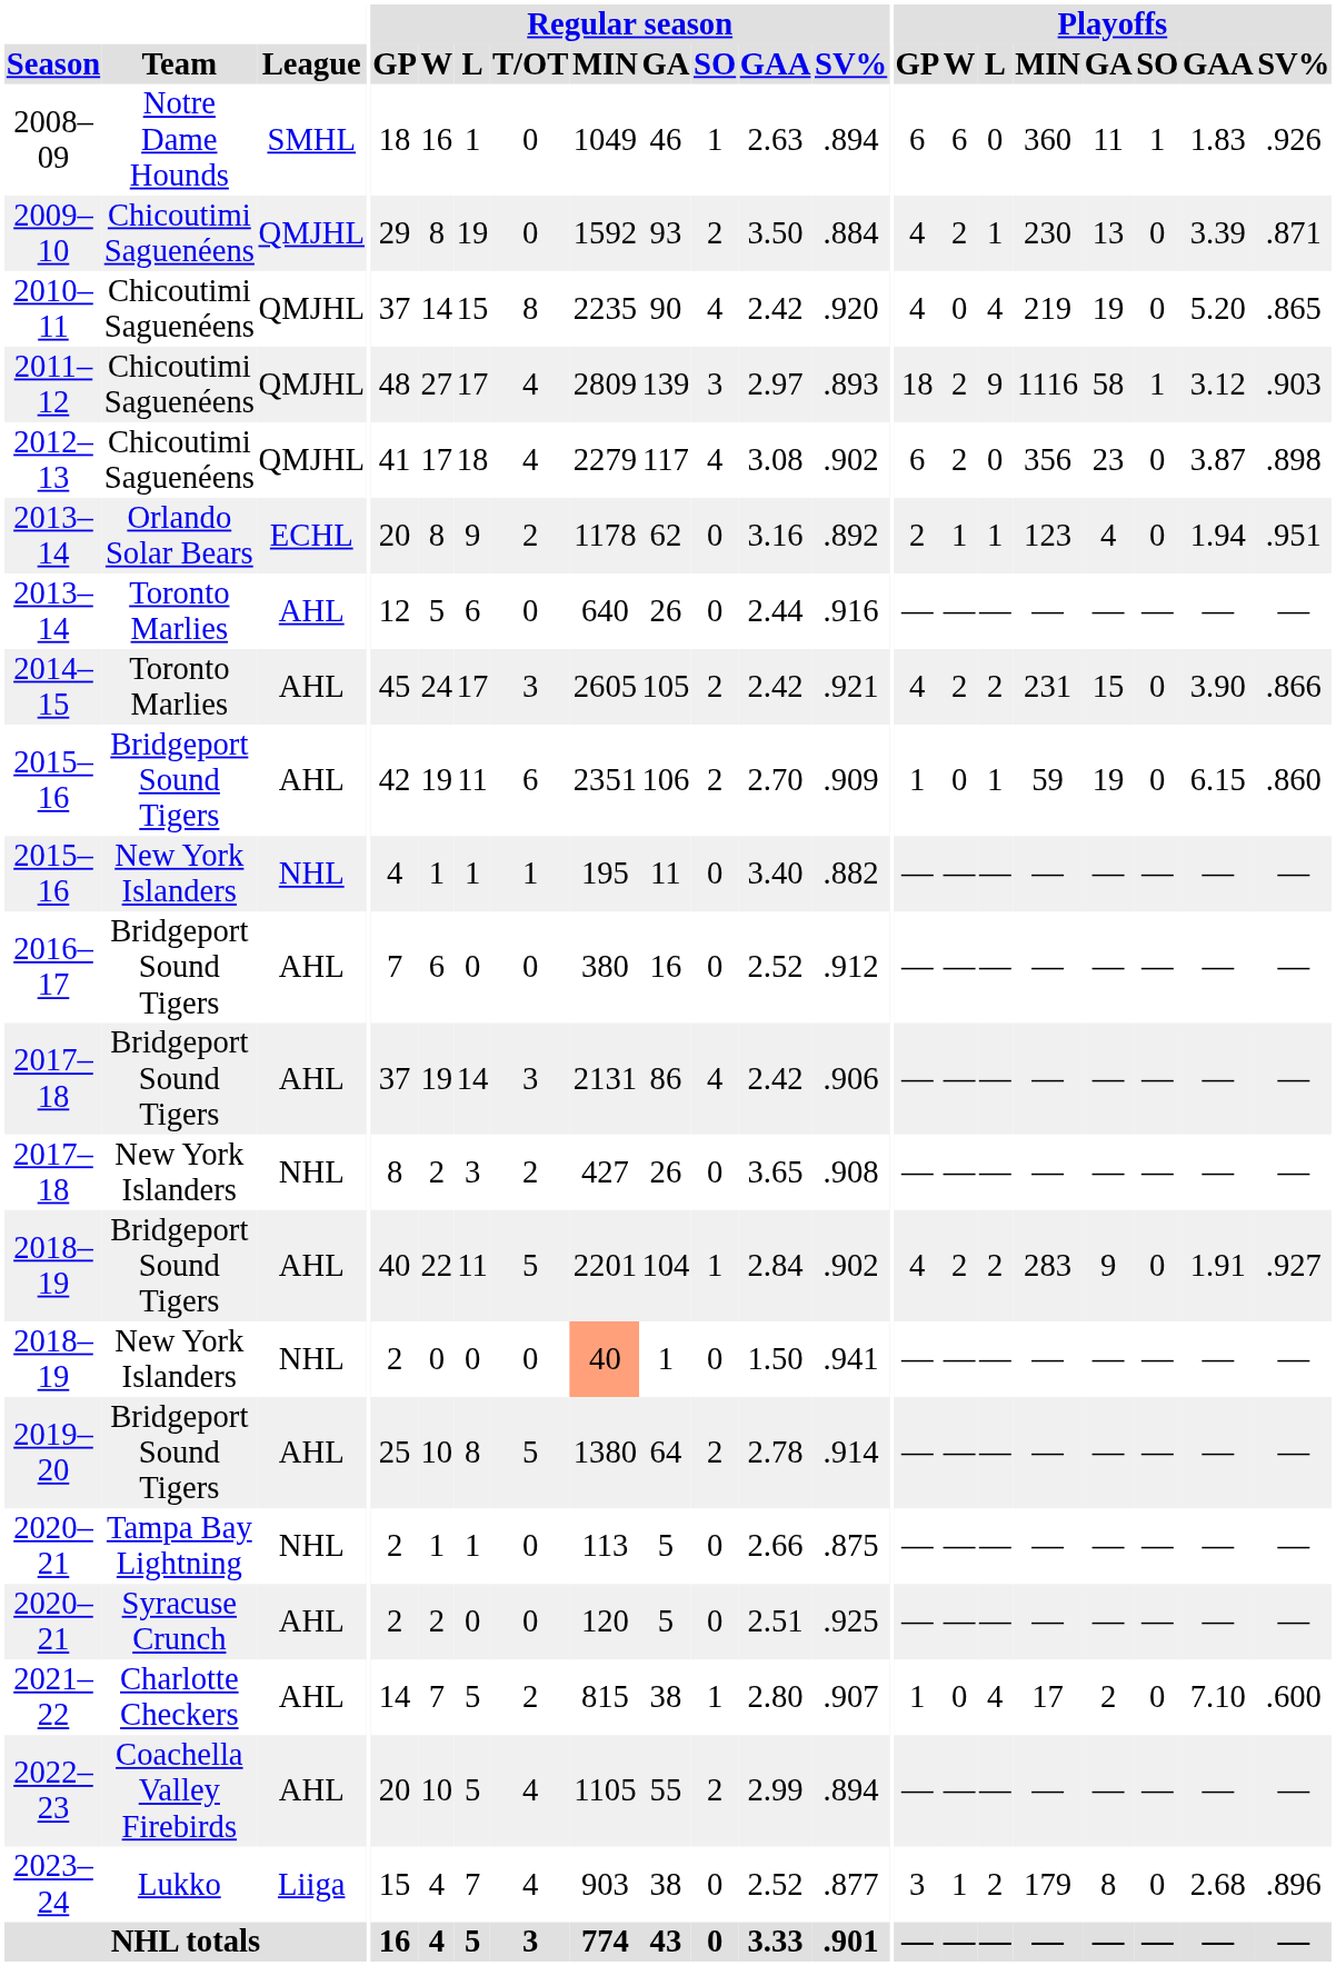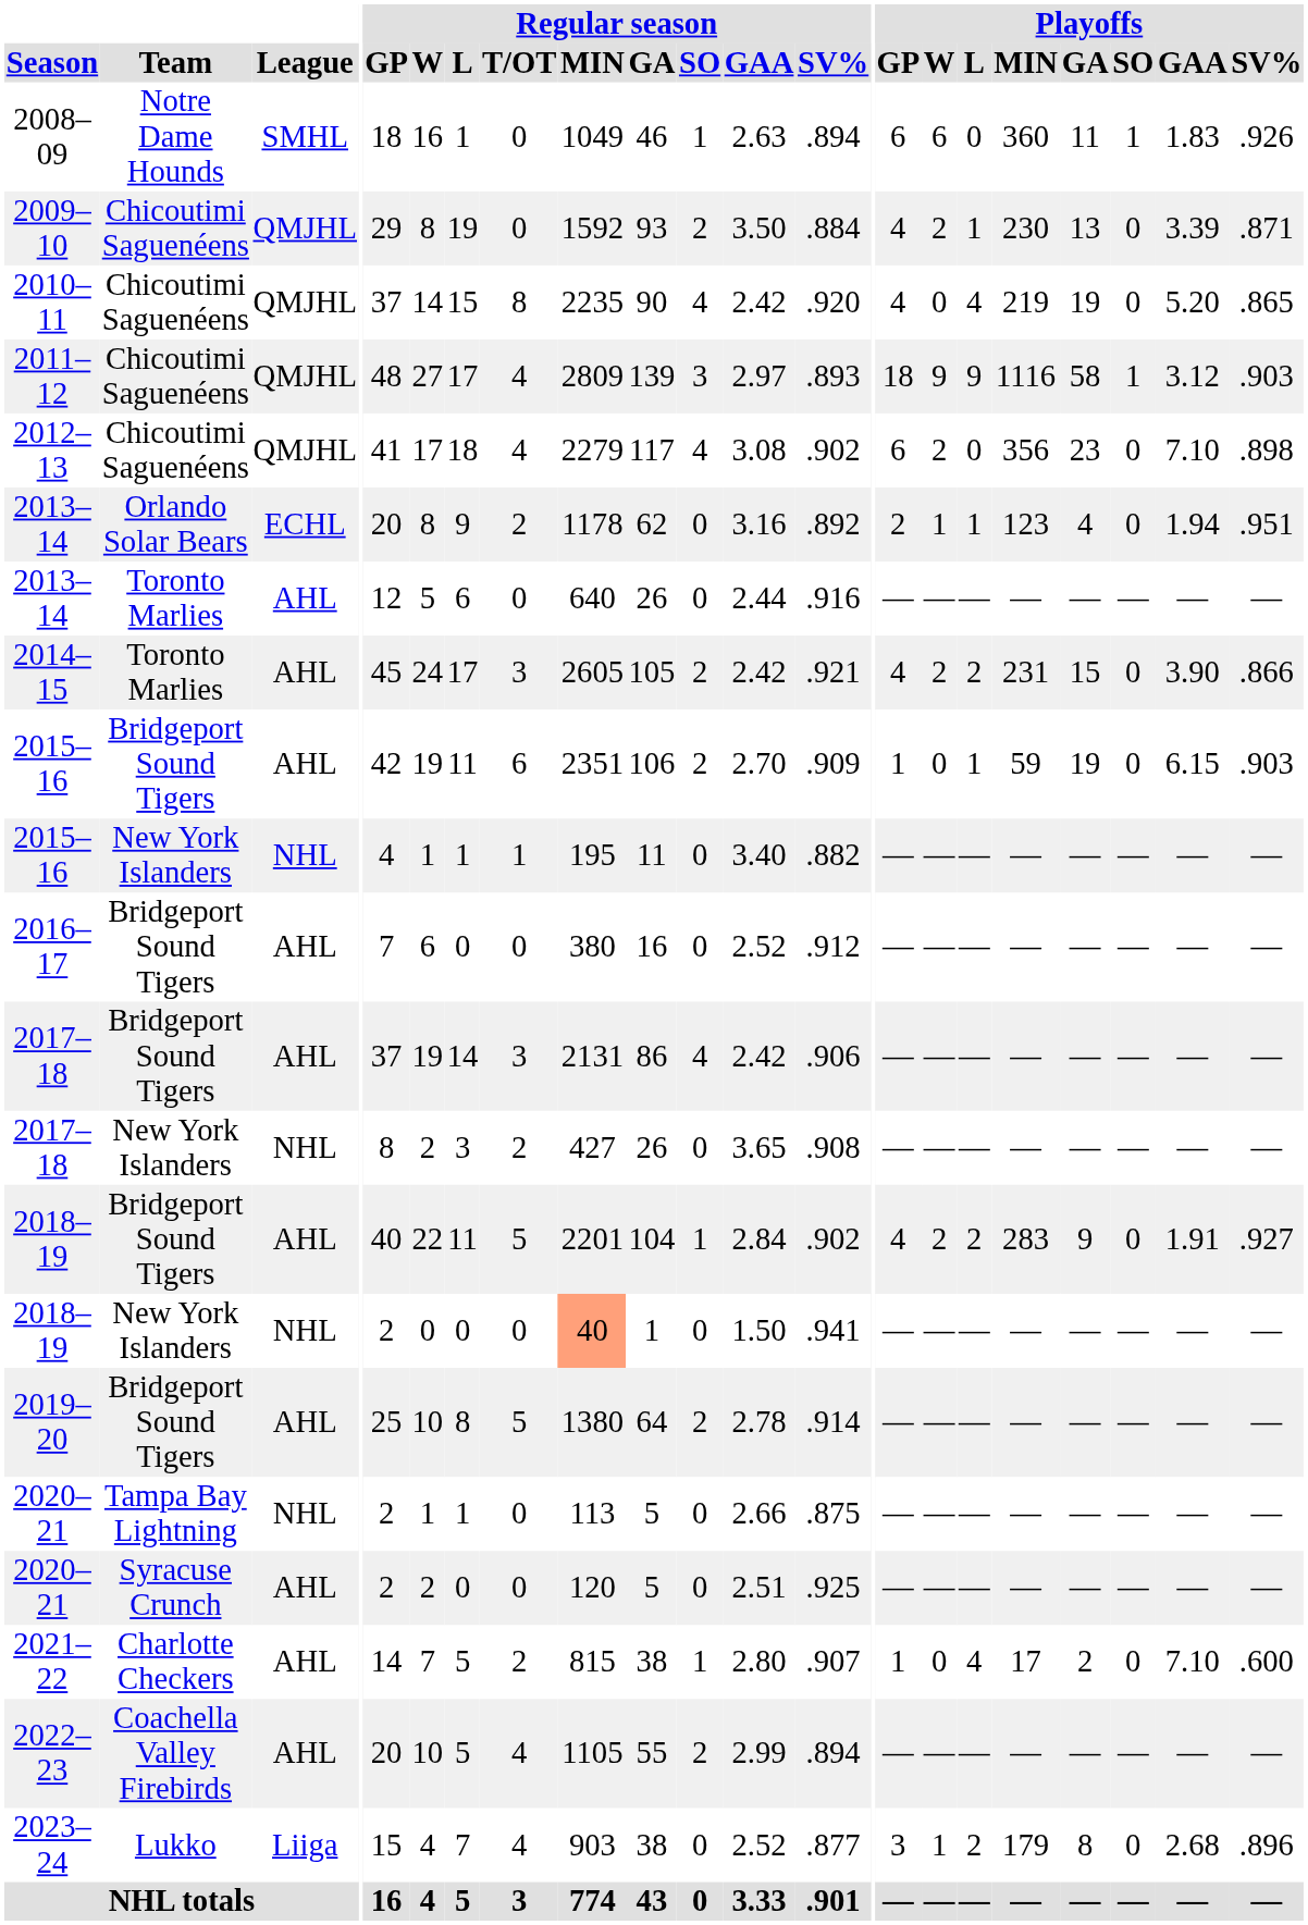2011–12 | Playoffs / W: 2 -> 9
2012–13 | Playoffs / GAA: 3.87 -> 7.10
2015–16 / Bridgeport Sound Tigers | Playoffs / SV%: .860 -> .903
